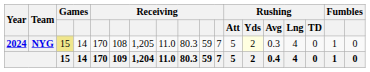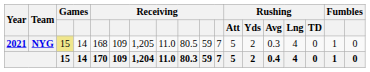NYG | Year: 2024 -> 2021
NYG | column 5: 170 -> 168
NYG | column 6: 108 -> 109
NYG | column 9: 80.3 -> 80.5
NYG | Rushing / Yds: lightyellow background -> no background
